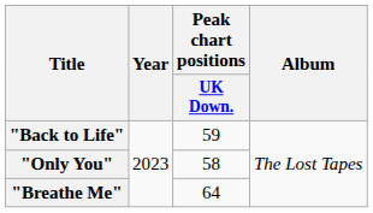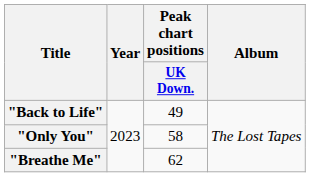"Back to Life" | Peak chart positions / UK Down.: 59 -> 49
"Breathe Me" | Peak chart positions / UK Down.: 64 -> 62
